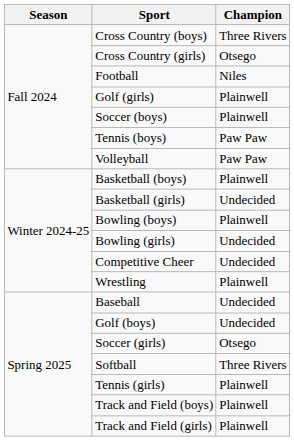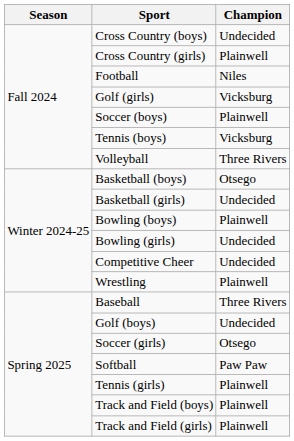Cross Country (boys) | Champion: Three Rivers -> Undecided
Cross Country (girls) | Champion: Otsego -> Plainwell
Golf (girls) | Champion: Plainwell -> Vicksburg
Tennis (boys) | Champion: Paw Paw -> Vicksburg
Volleyball | Champion: Paw Paw -> Three Rivers
Basketball (boys) | Champion: Plainwell -> Otsego
Baseball | Champion: Undecided -> Three Rivers
Softball | Champion: Three Rivers -> Paw Paw
